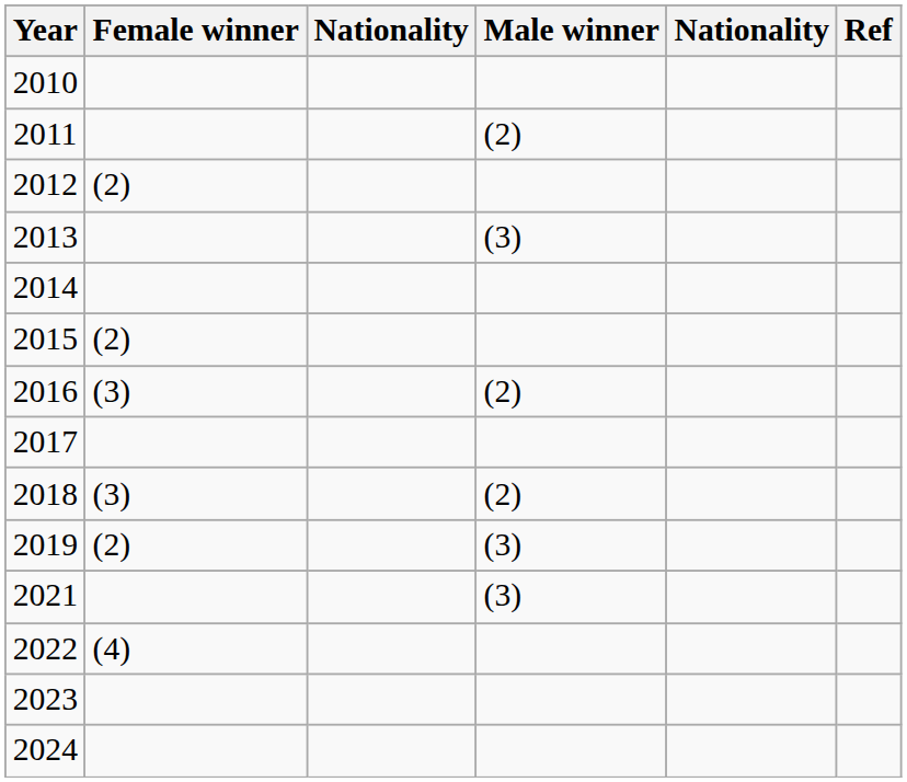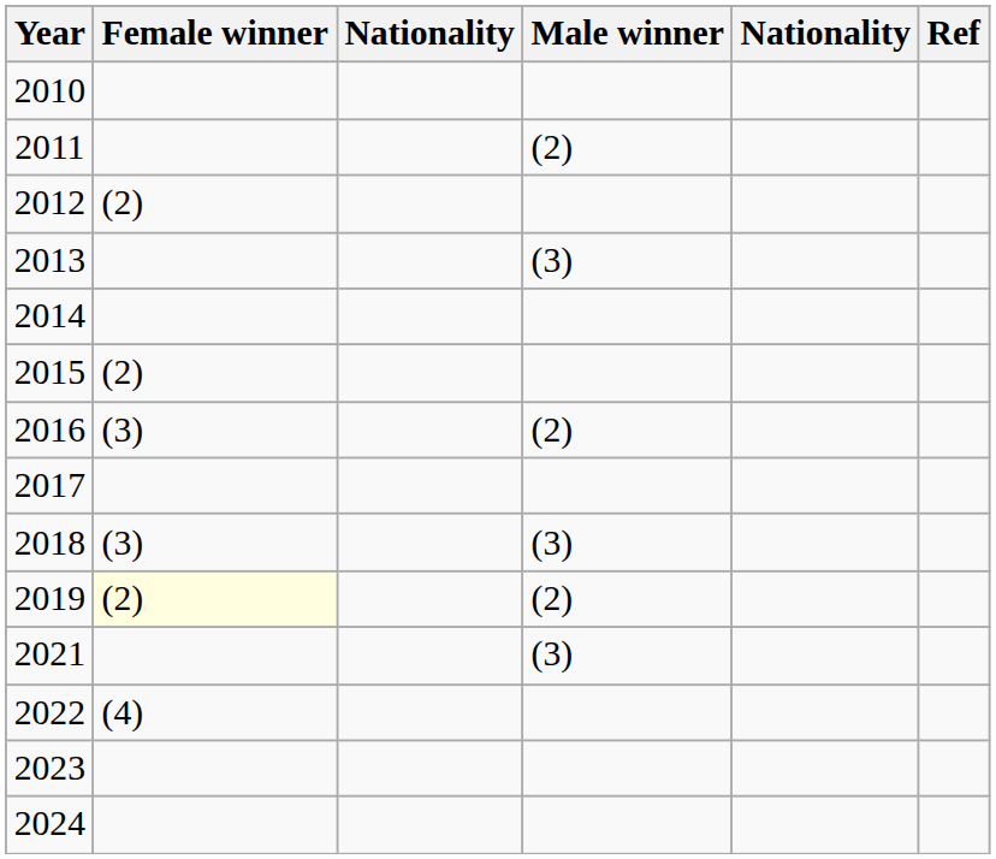2018 | Male winner: (2) -> (3)
2019 | Female winner: no background -> lightyellow background
2019 | Male winner: (3) -> (2)
